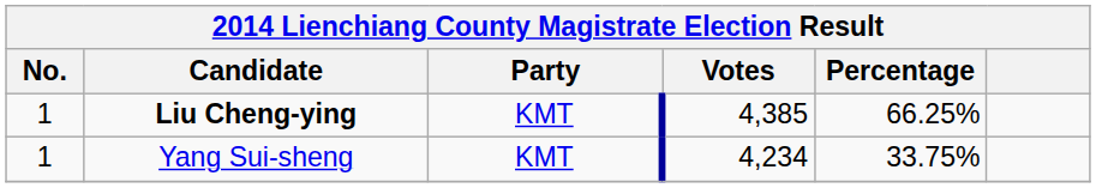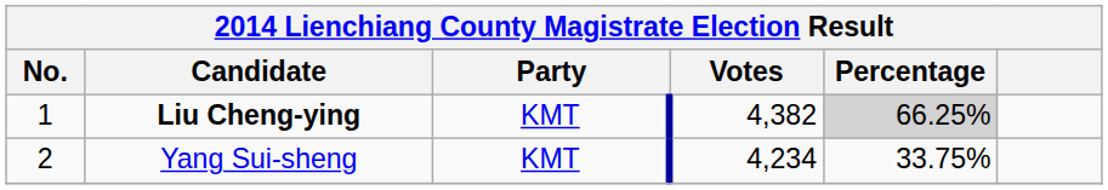Liu Cheng-ying | Votes: 4,385 -> 4,382
Liu Cheng-ying | Percentage: no background -> lightgrey background
Yang Sui-sheng | No.: 1 -> 2
